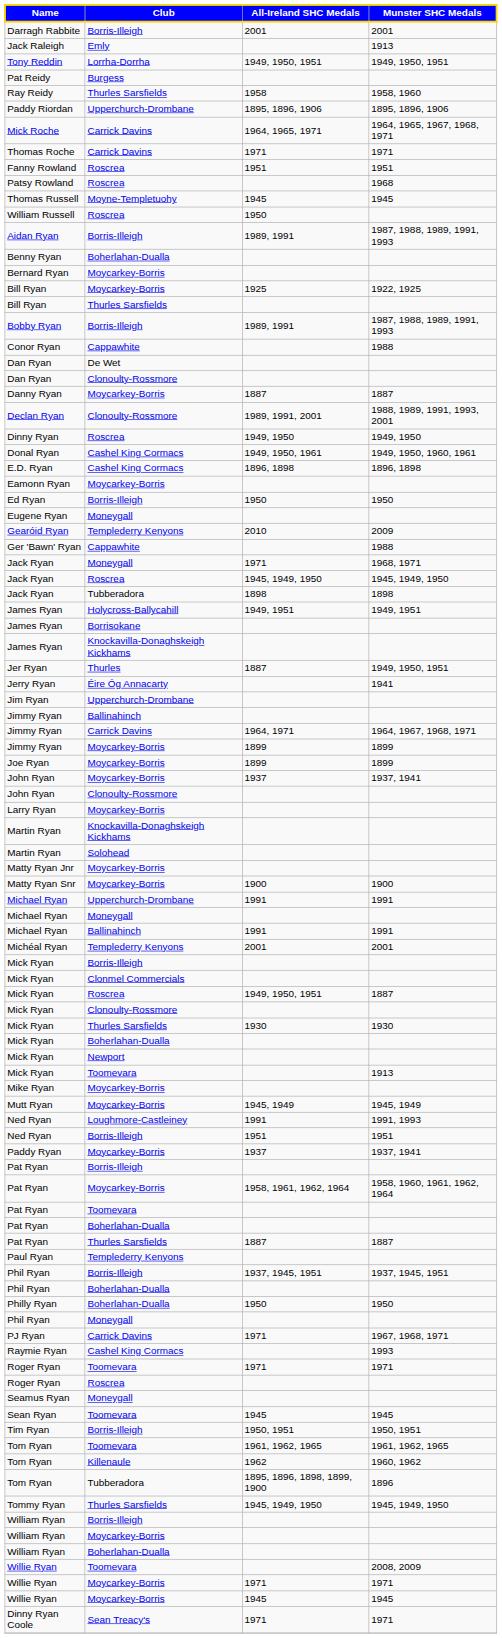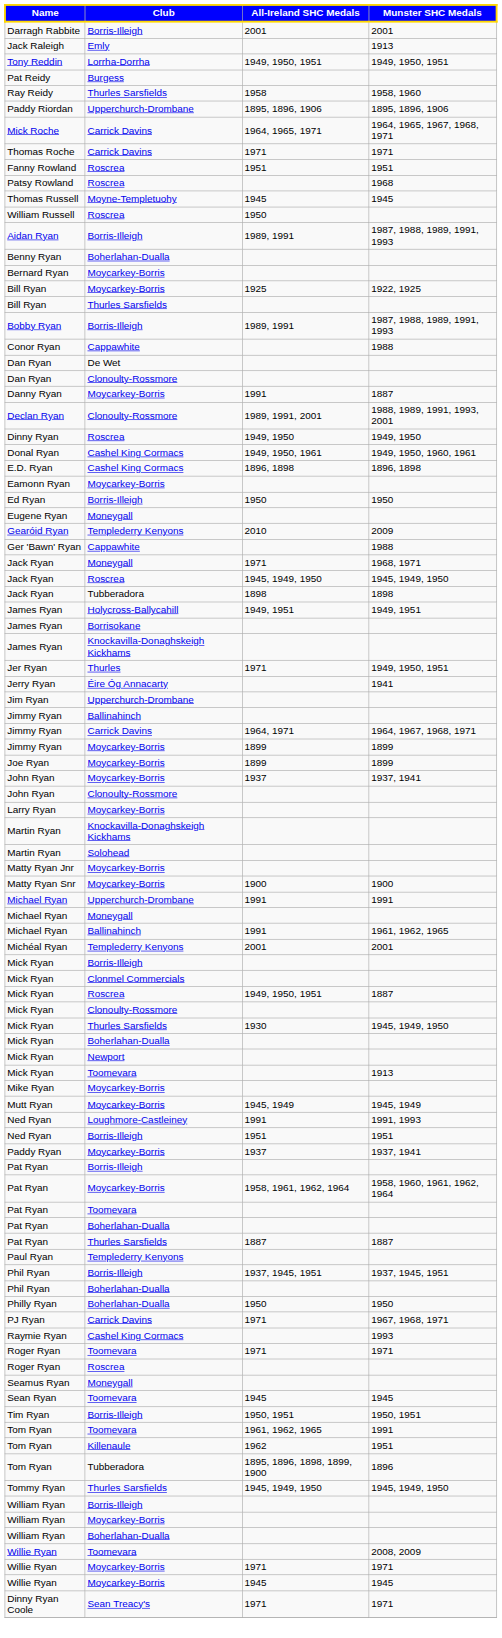Danny Ryan | All-Ireland SHC Medals: 1887 -> 1991
Jer Ryan | All-Ireland SHC Medals: 1887 -> 1971
Michael Ryan / Ballinahinch | Munster SHC Medals: 1991 -> 1961, 1962, 1965
Mick Ryan / Thurles Sarsfields | Munster SHC Medals: 1930 -> 1945, 1949, 1950
- row: Phil Ryan | Moneygall
Tom Ryan / Toomevara | Munster SHC Medals: 1961, 1962, 1965 -> 1991
Tom Ryan / Killenaule | Munster SHC Medals: 1960, 1962 -> 1951
